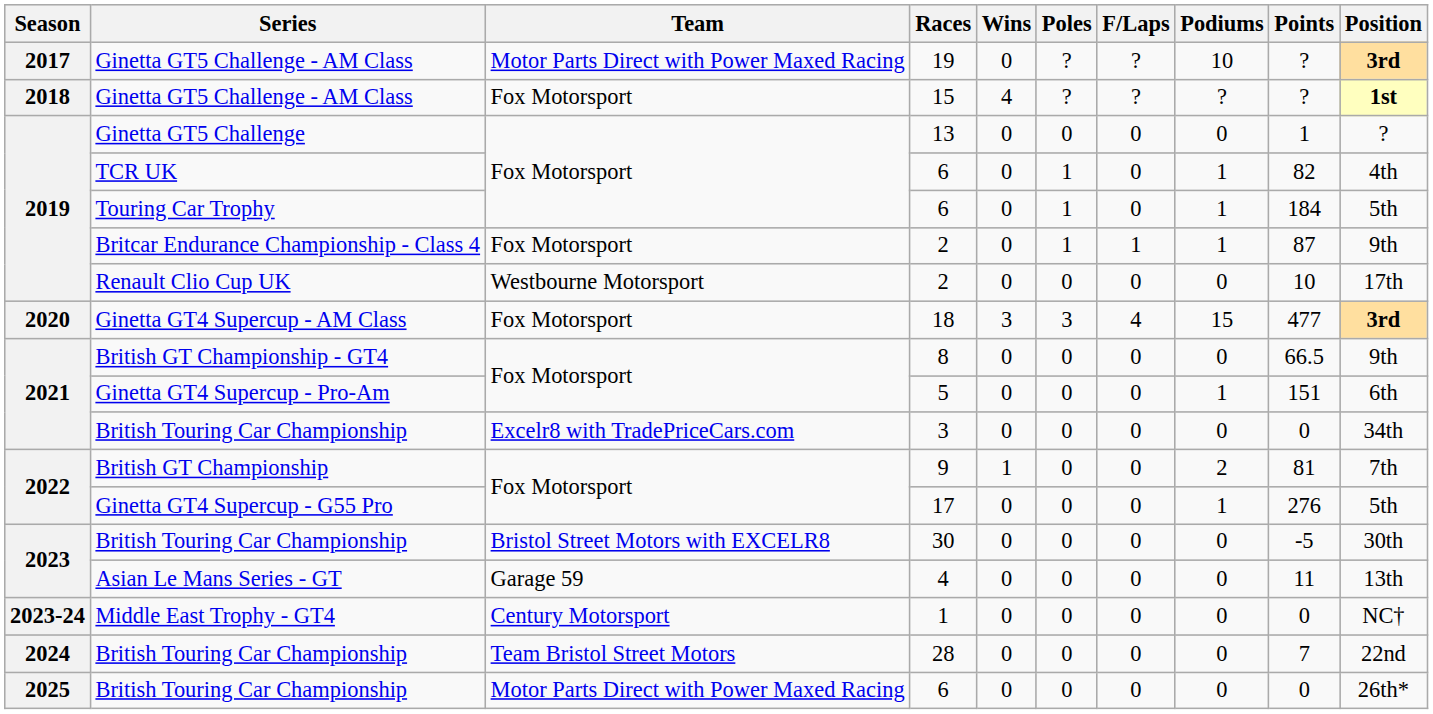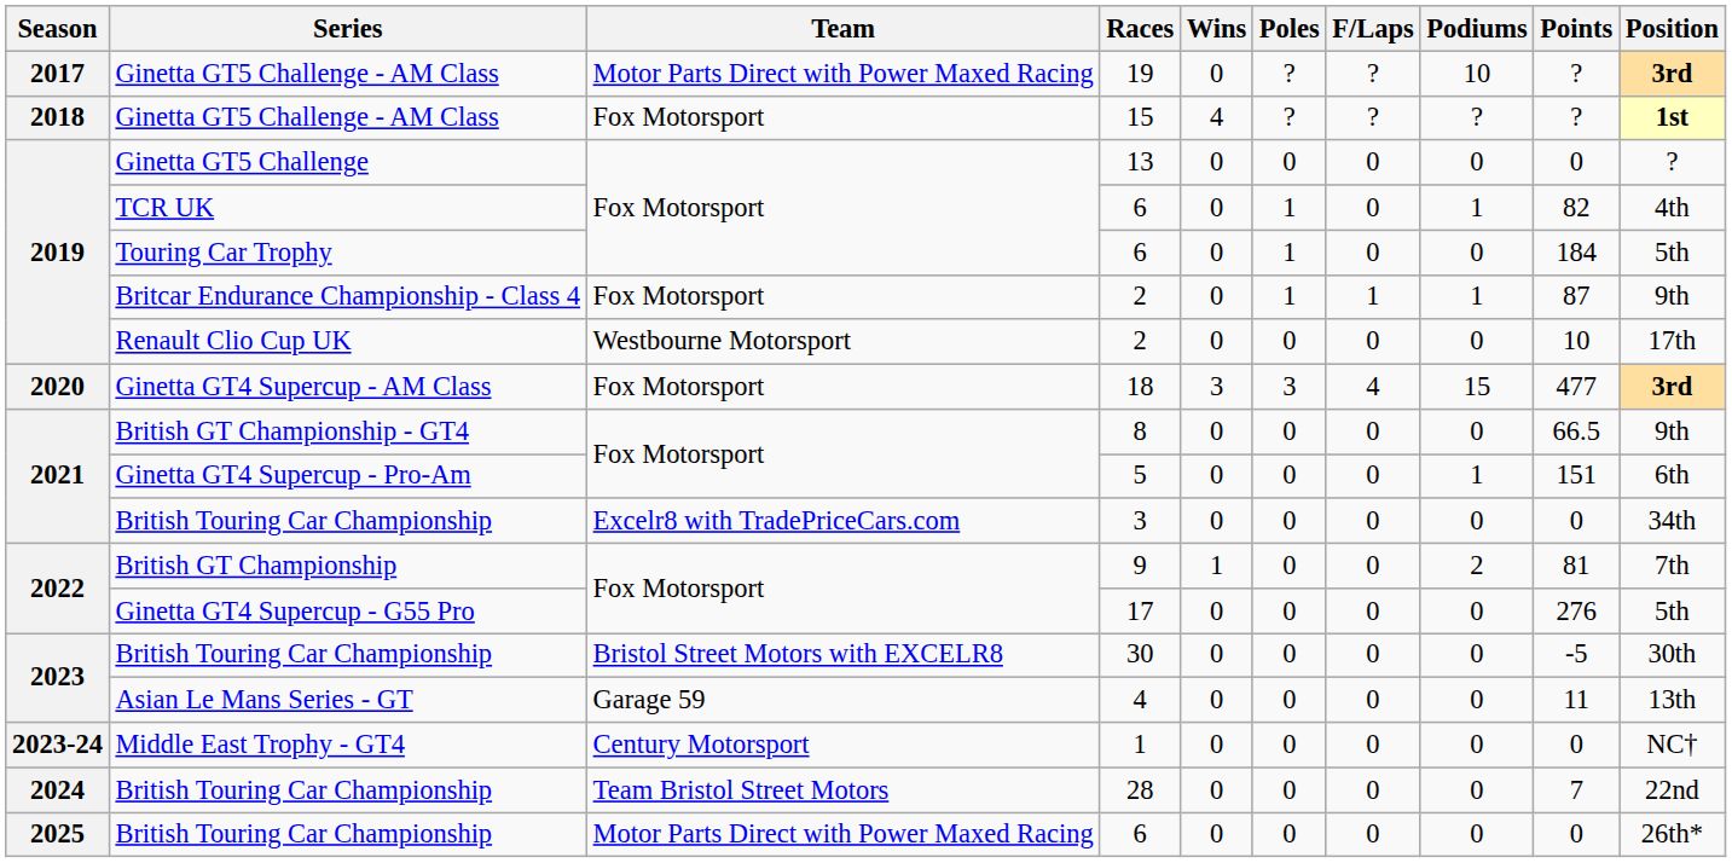13 | Points: 1 -> 0
Touring Car Trophy / 6 | Podiums: 1 -> 0
17 | Podiums: 1 -> 0
